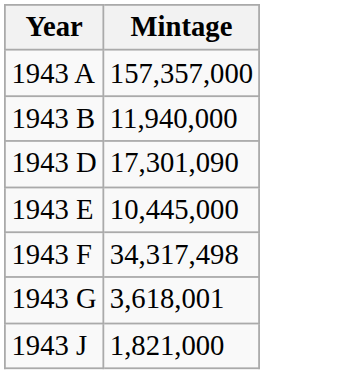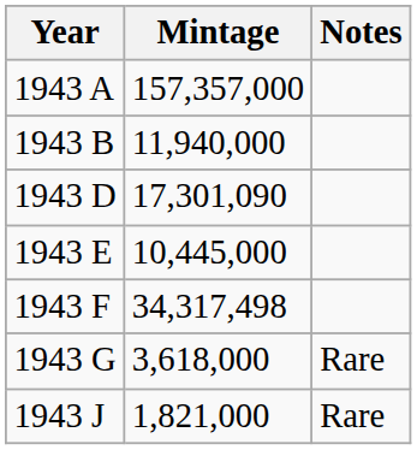+ column: Notes | Rare | Rare
1943 G | Mintage: 3,618,001 -> 3,618,000
